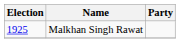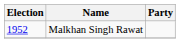Malkhan Singh Rawat | Election: 1925 -> 1952
